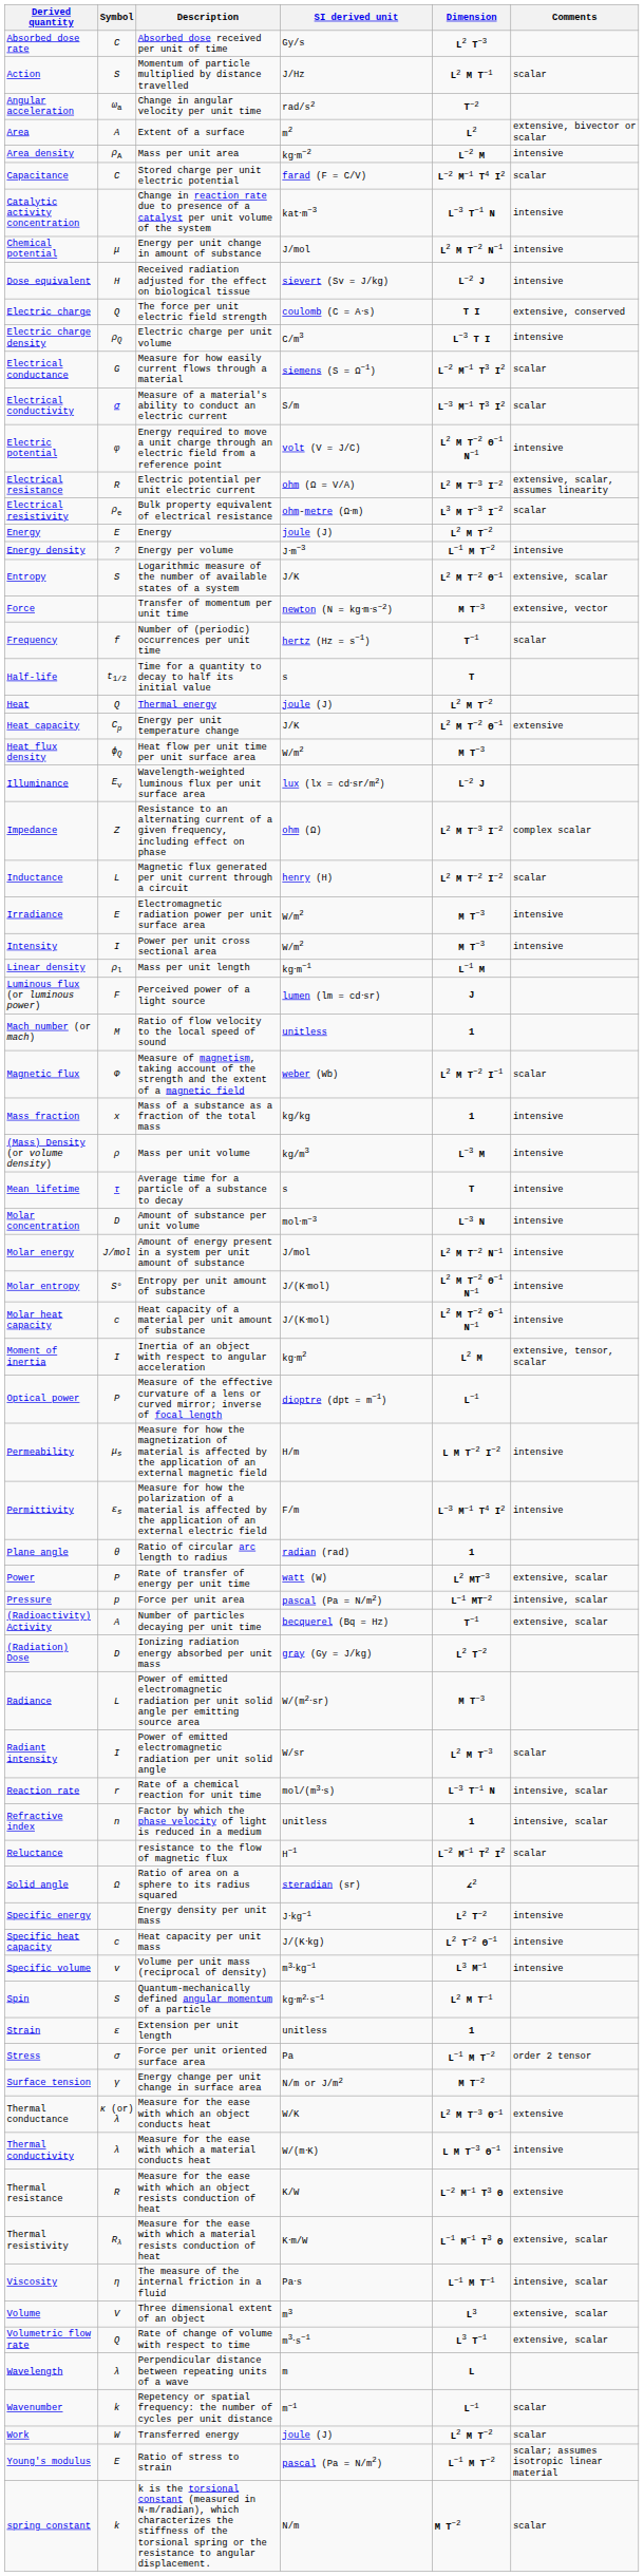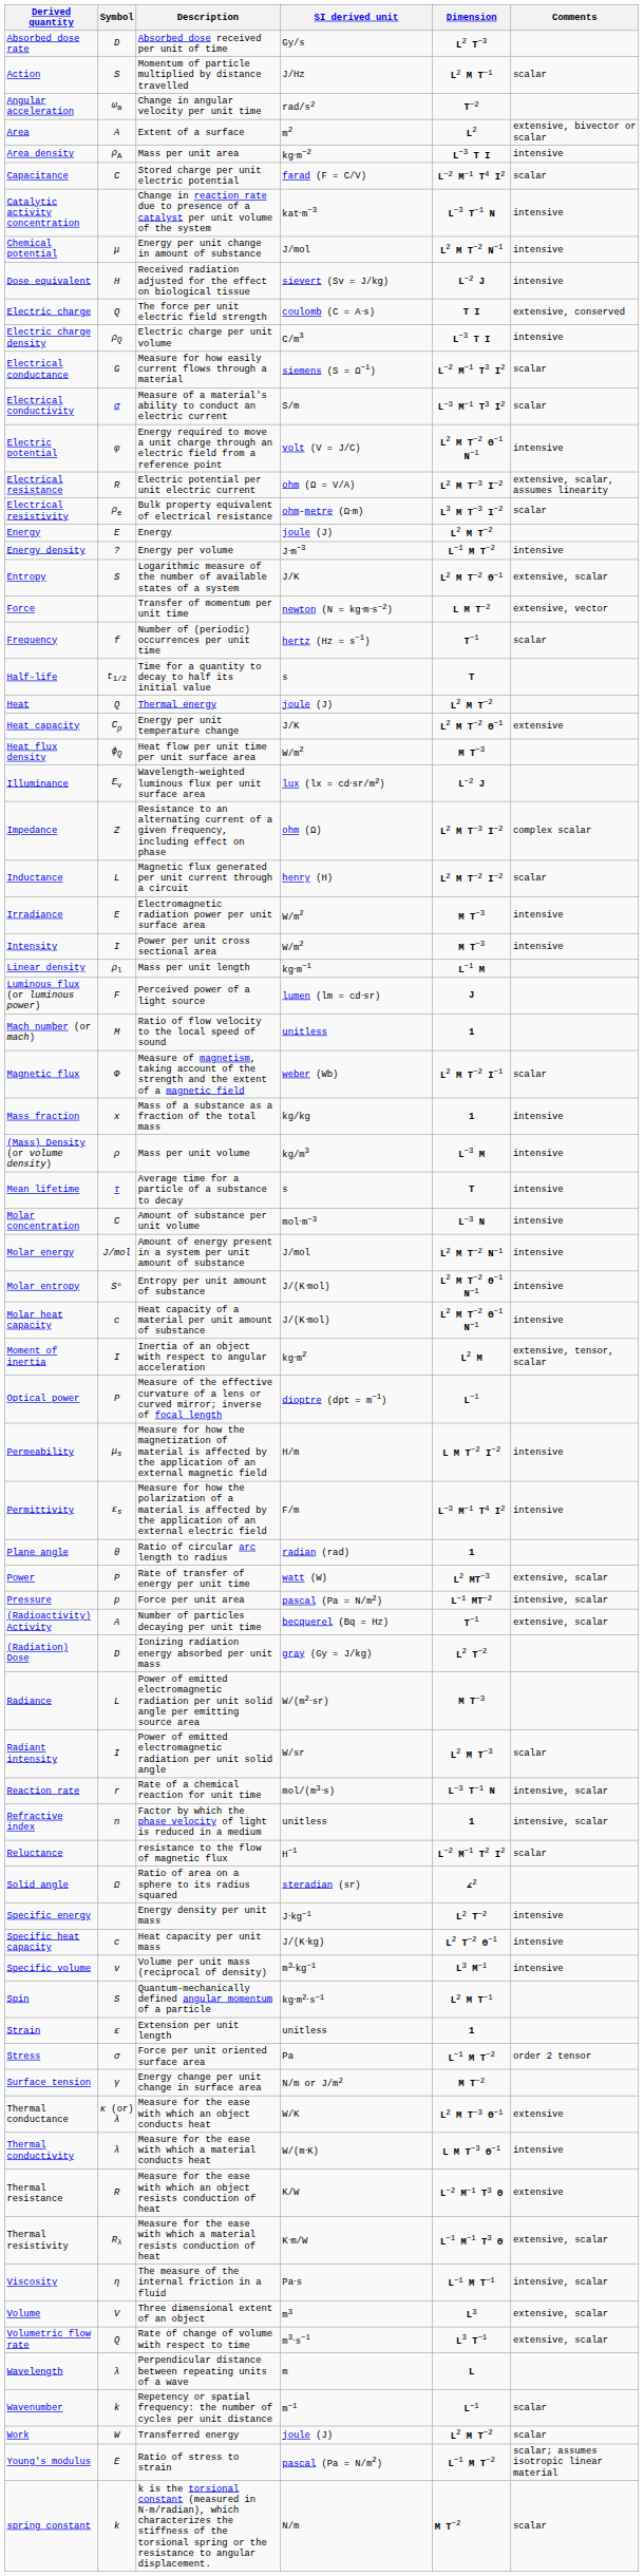Absorbed dose rate | Symbol: C -> D
Area density | Dimension: L−2 M -> L−3 T I
Force | Dimension: M T−3 -> L M T−2
Molar concentration | Symbol: D -> C
